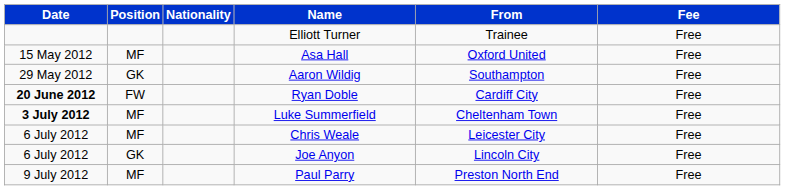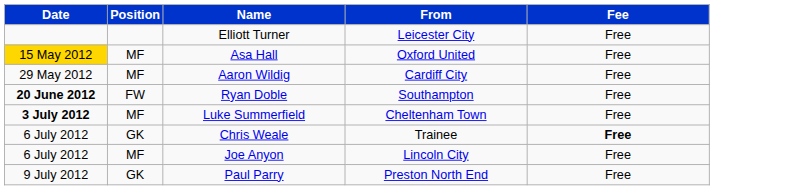- column: Nationality
Elliott Turner | From: Trainee -> Leicester City
Asa Hall | Date: no background -> gold background
Aaron Wildig | Position: GK -> MF
Aaron Wildig | From: Southampton -> Cardiff City
Ryan Doble | From: Cardiff City -> Southampton
Chris Weale | Position: MF -> GK
Chris Weale | From: Leicester City -> Trainee
Chris Weale | Fee: normal -> bold
Joe Anyon | Position: GK -> MF
Paul Parry | Position: MF -> GK
